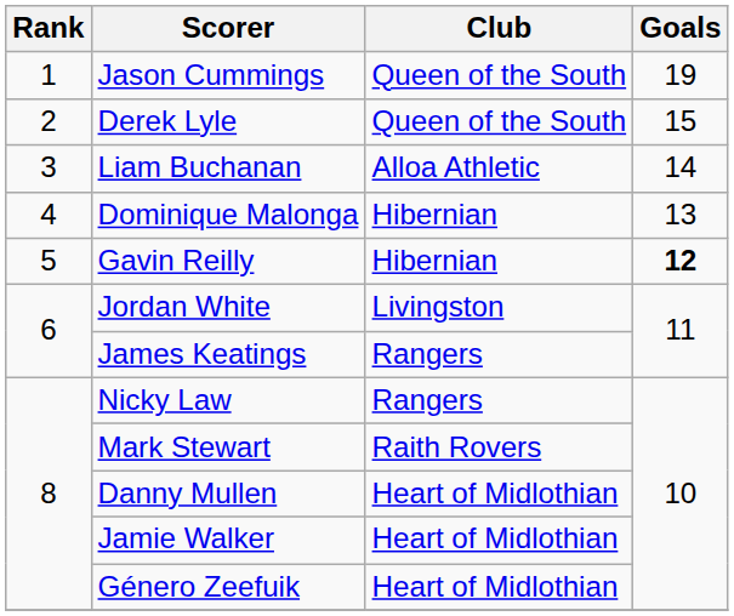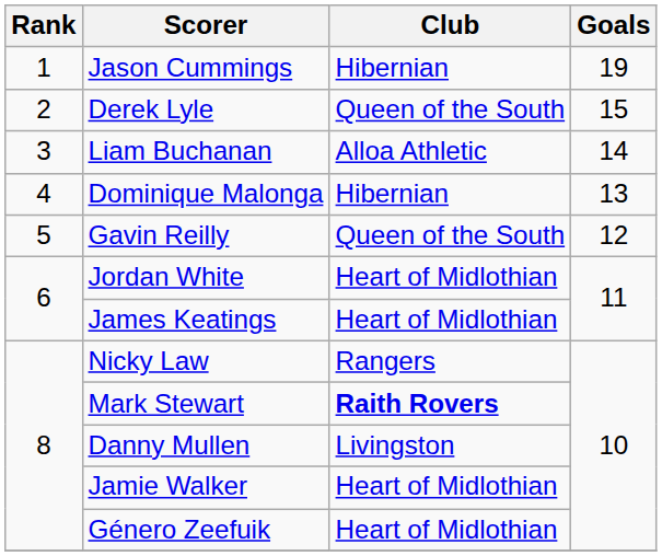Jason Cummings | Club: Queen of the South -> Hibernian
Gavin Reilly | Club: Hibernian -> Queen of the South
Gavin Reilly | Goals: bold -> normal
Jordan White | Club: Livingston -> Heart of Midlothian
James Keatings | Club: Rangers -> Heart of Midlothian
Mark Stewart | Club: normal -> bold
Danny Mullen | Club: Heart of Midlothian -> Livingston
